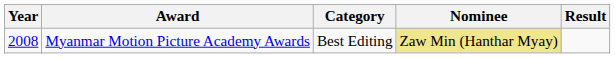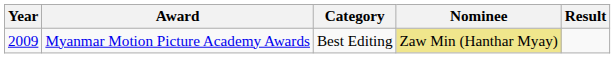Myanmar Motion Picture Academy Awards | Year: 2008 -> 2009
